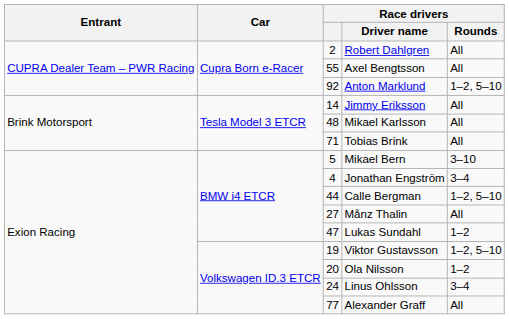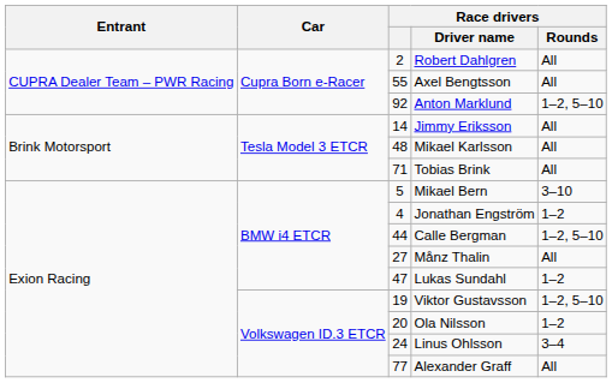Jonathan Engström | Race drivers / Rounds: 3–4 -> 1–2
